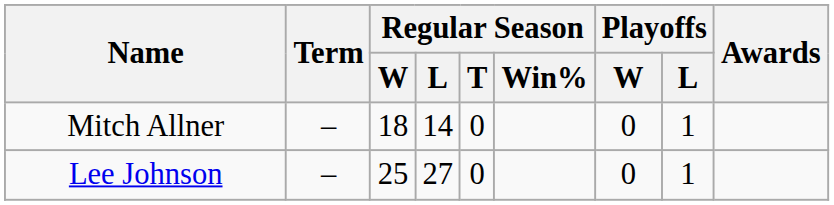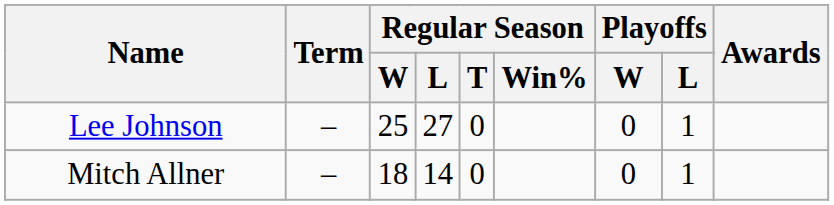rows swapped: Mitch Allner <-> Lee Johnson
